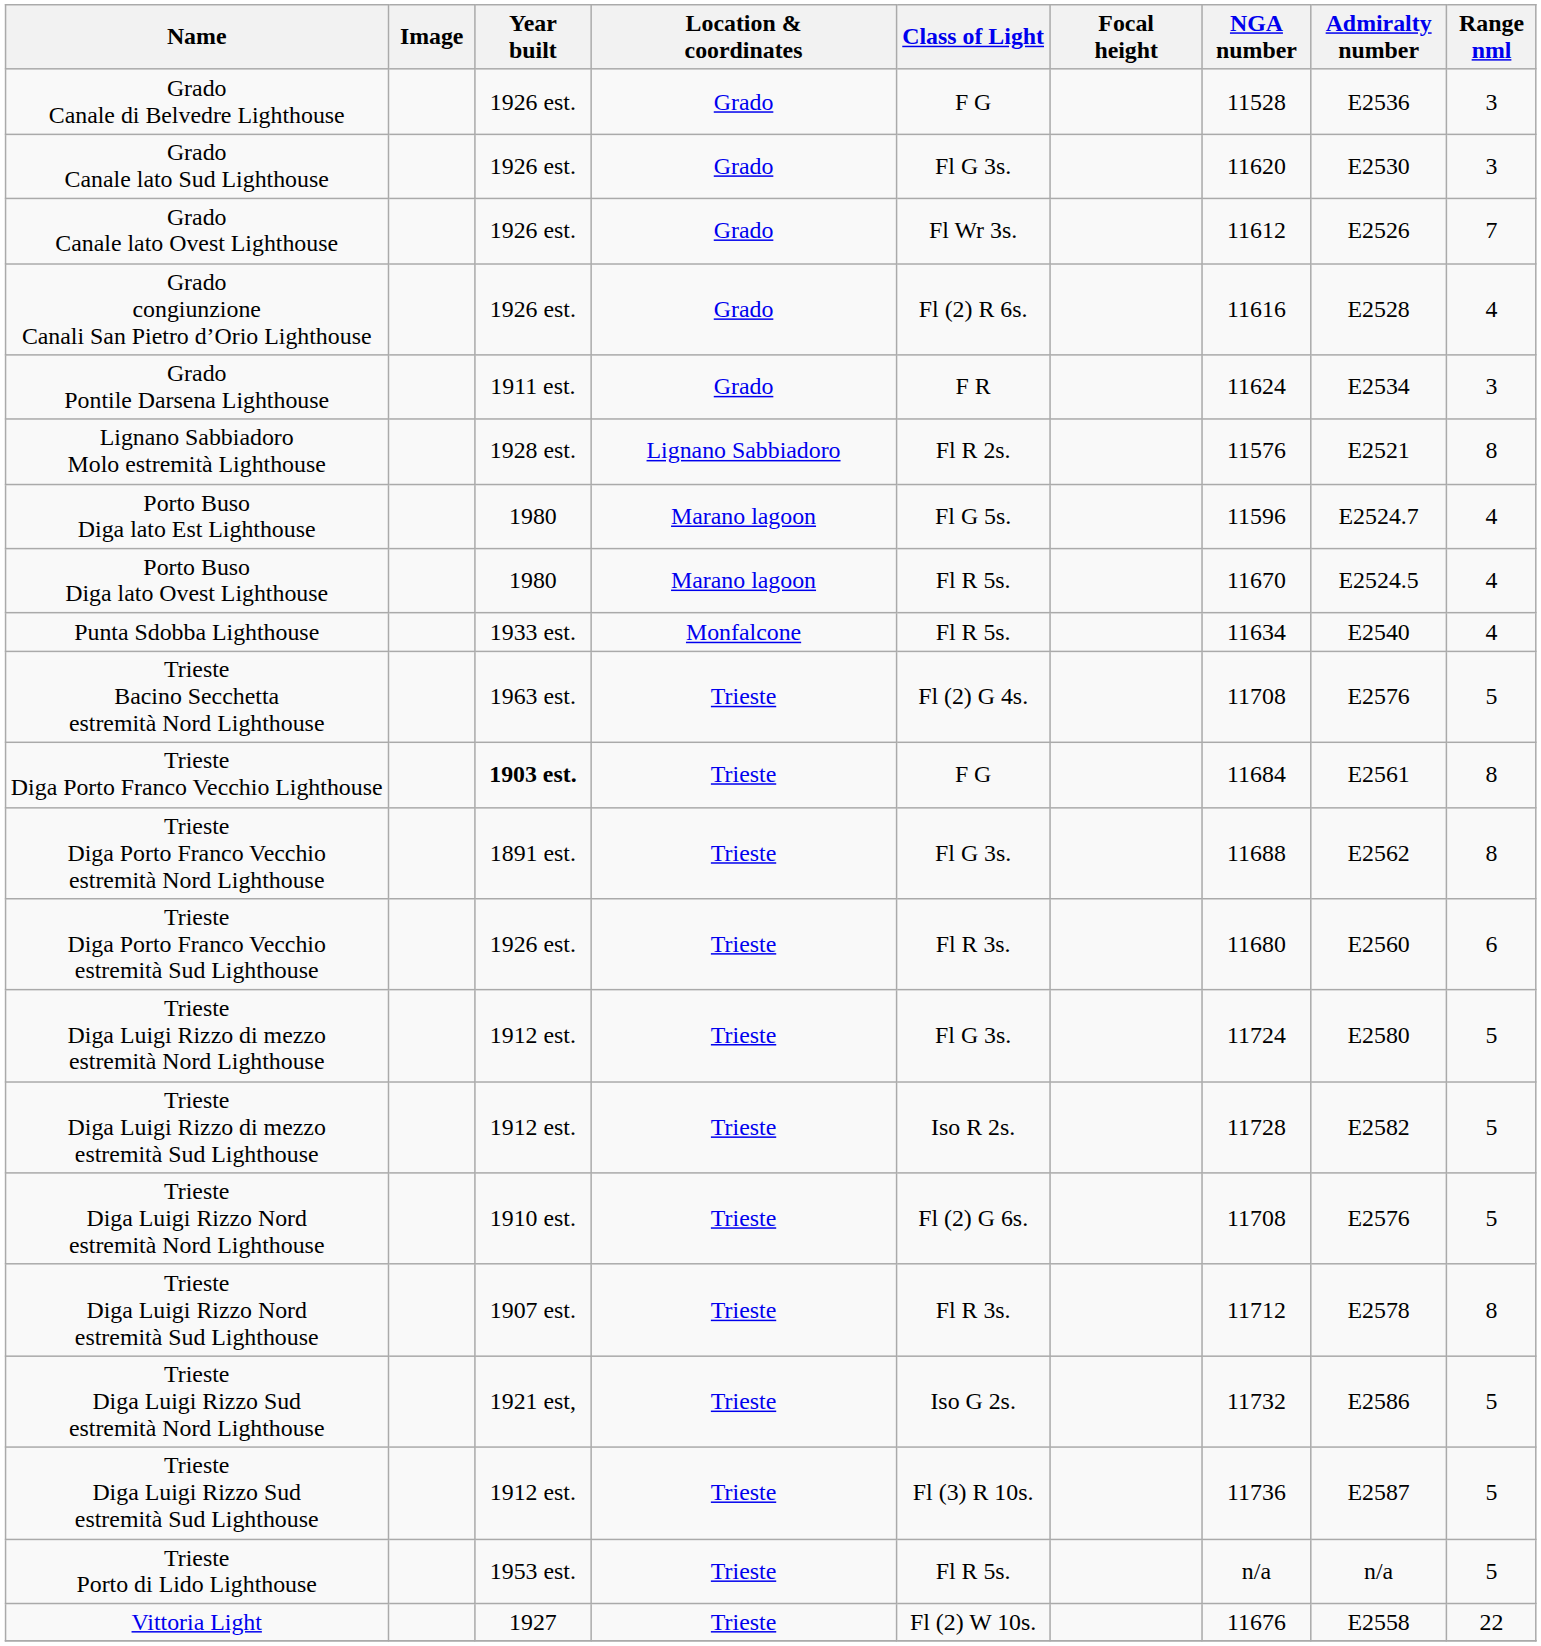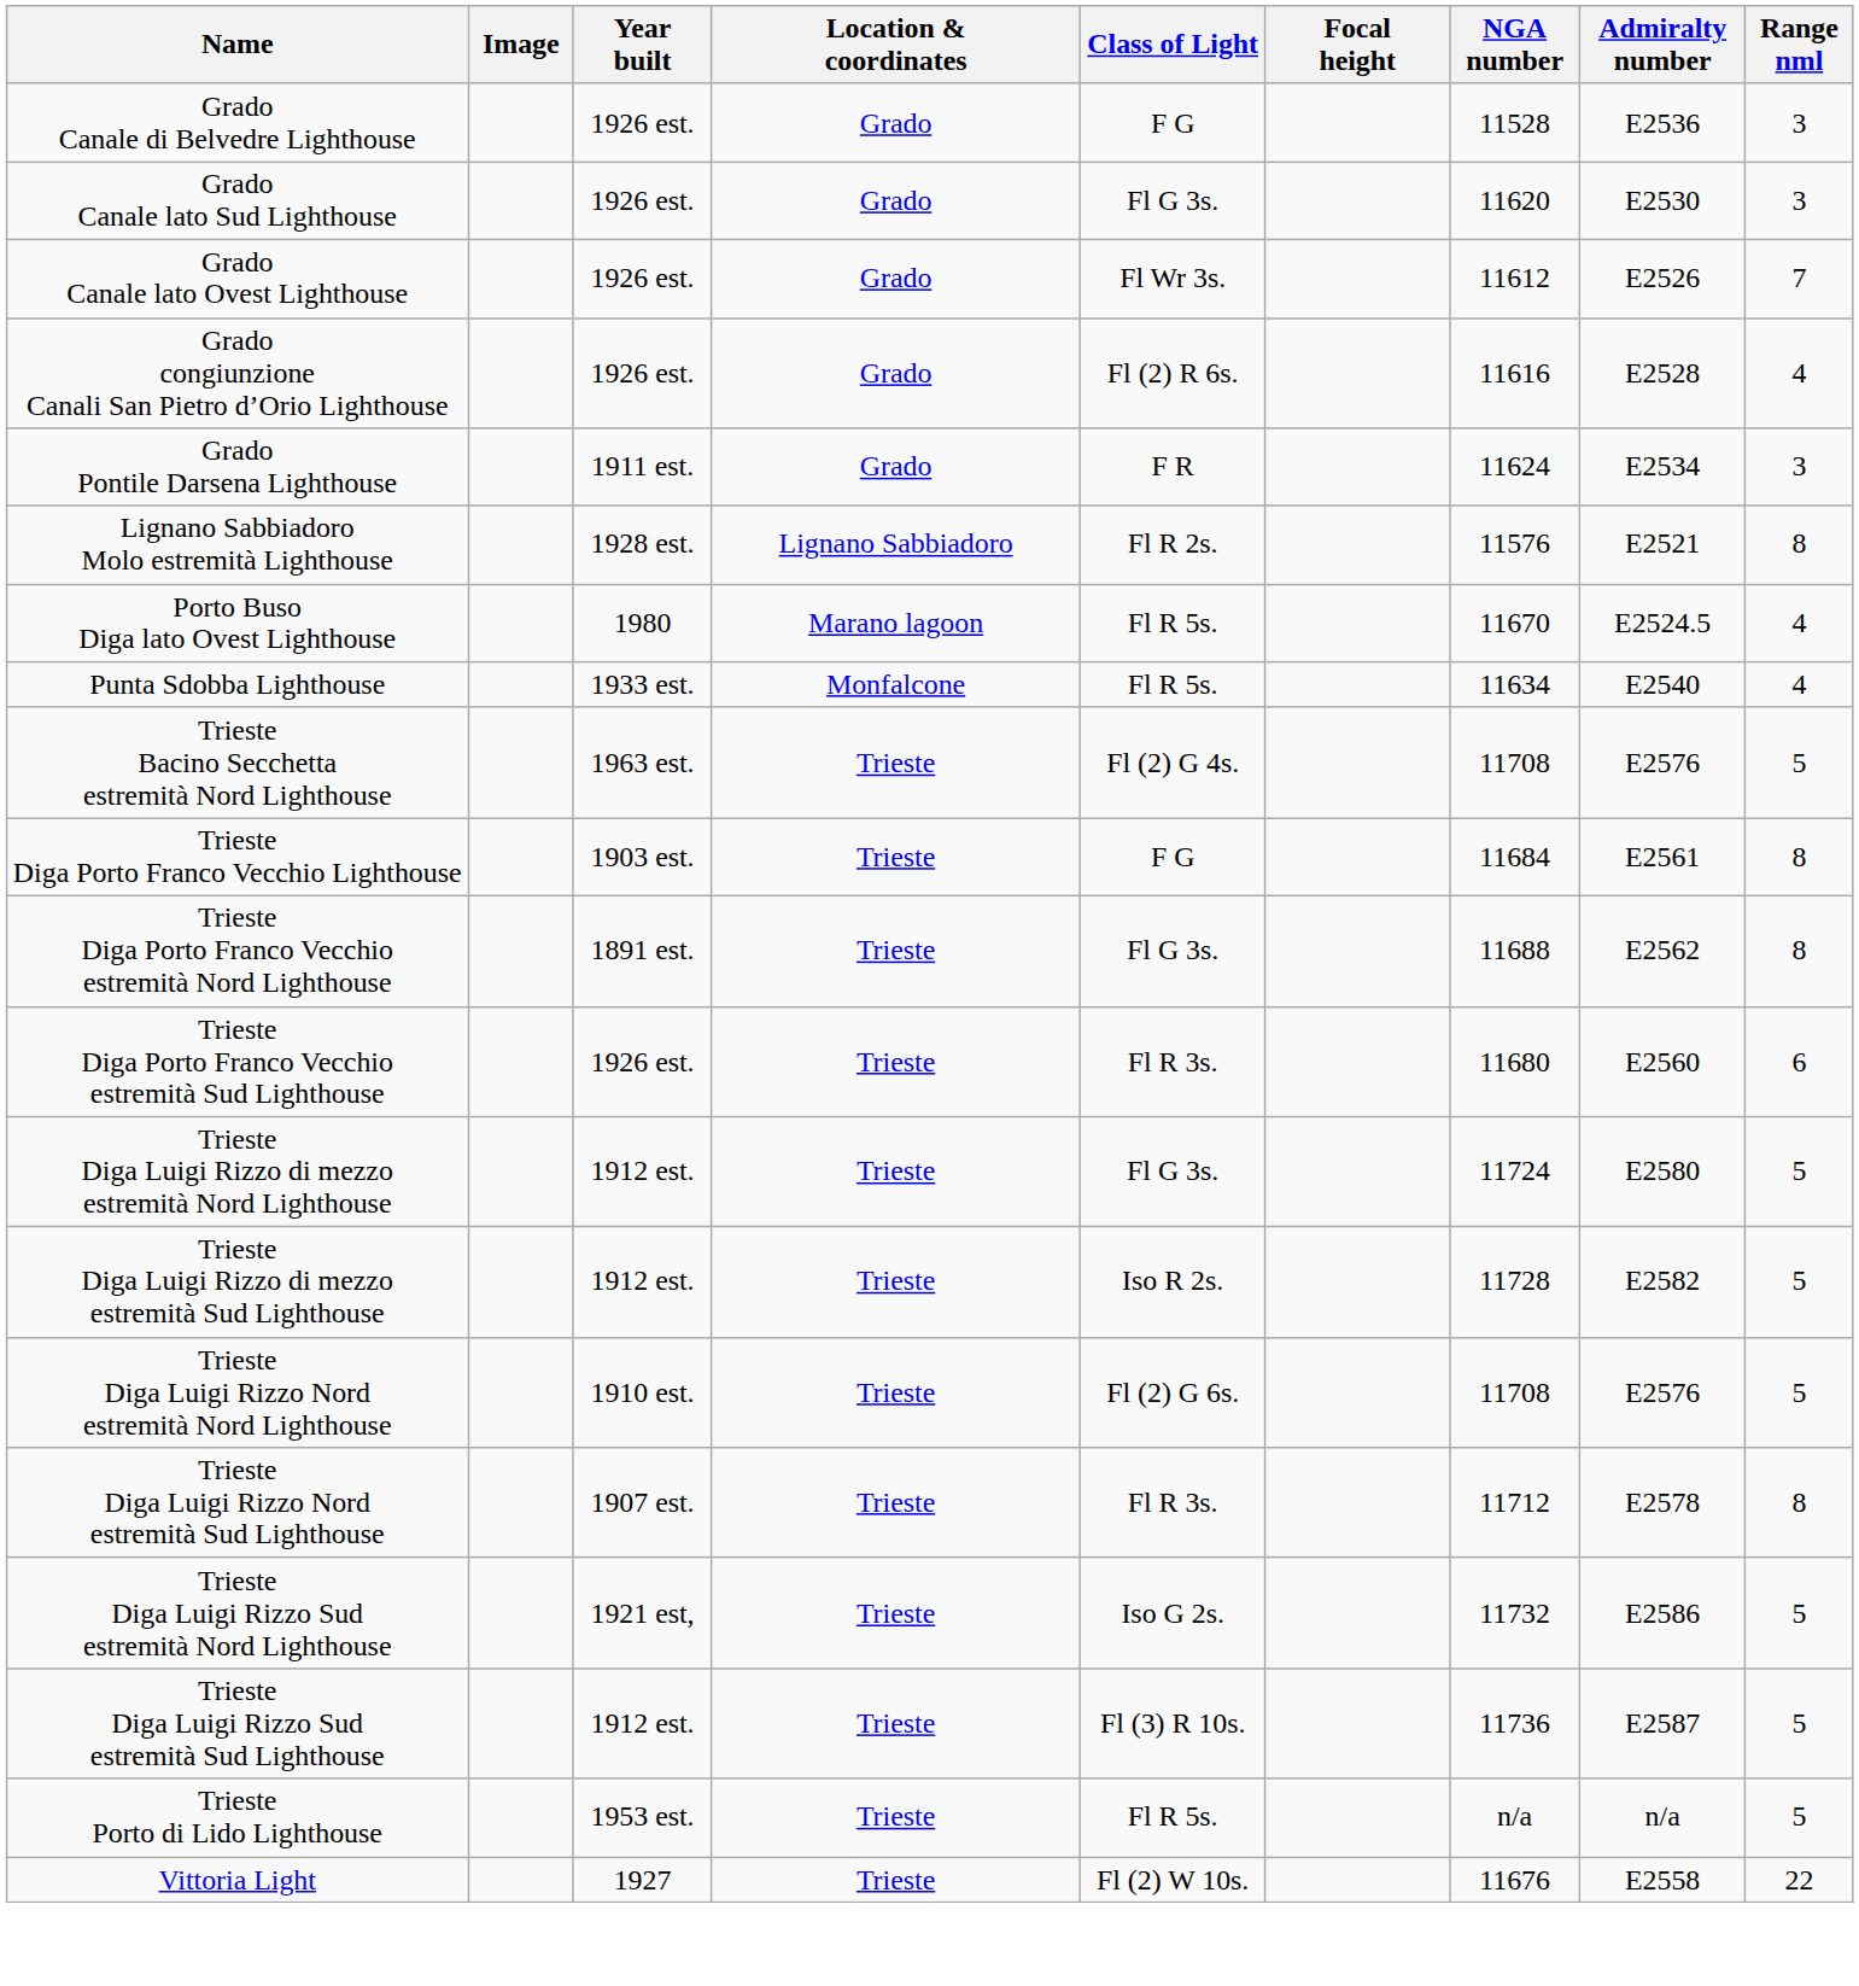- row: Porto Buso Diga lato Est Lighthouse | 1980 | Marano lagoon | Fl G 5s. | 11596 | E2524.7 | 4
Trieste Diga Porto Franco Vecchio Lighthouse | Year built: bold -> normal
